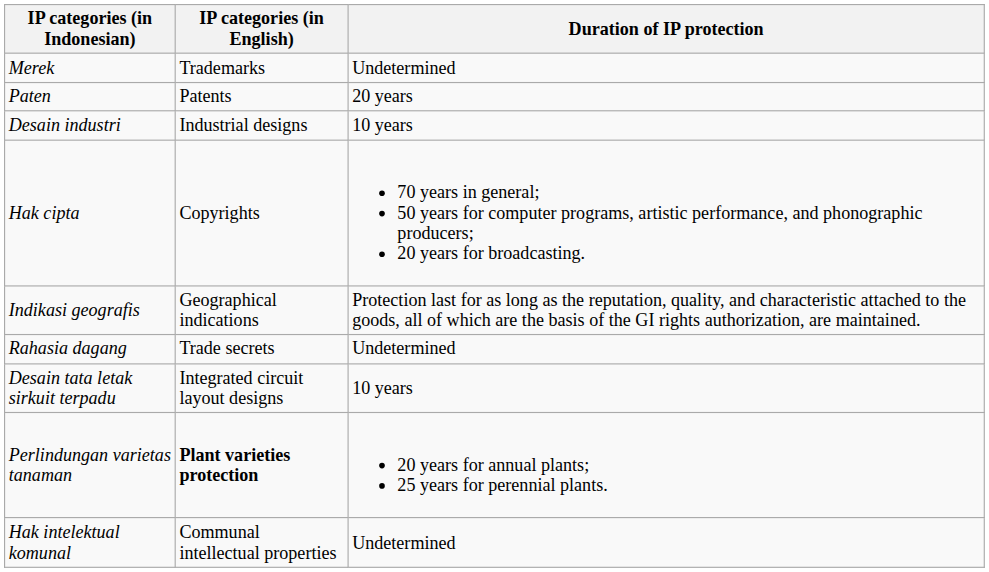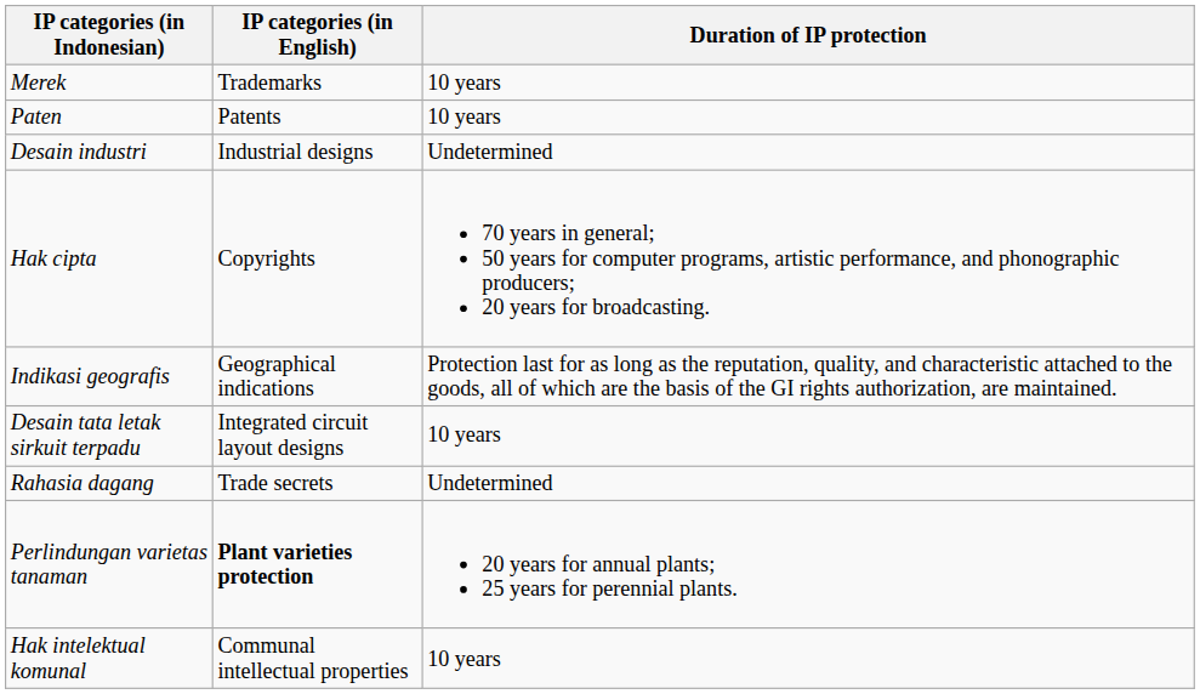Merek | Duration of IP protection: Undetermined -> 10 years
Paten | Duration of IP protection: 20 years -> 10 years
Desain industri | Duration of IP protection: 10 years -> Undetermined
rows swapped: Desain tata letak sirkuit terpadu <-> Rahasia dagang
Hak intelektual komunal | Duration of IP protection: Undetermined -> 10 years
